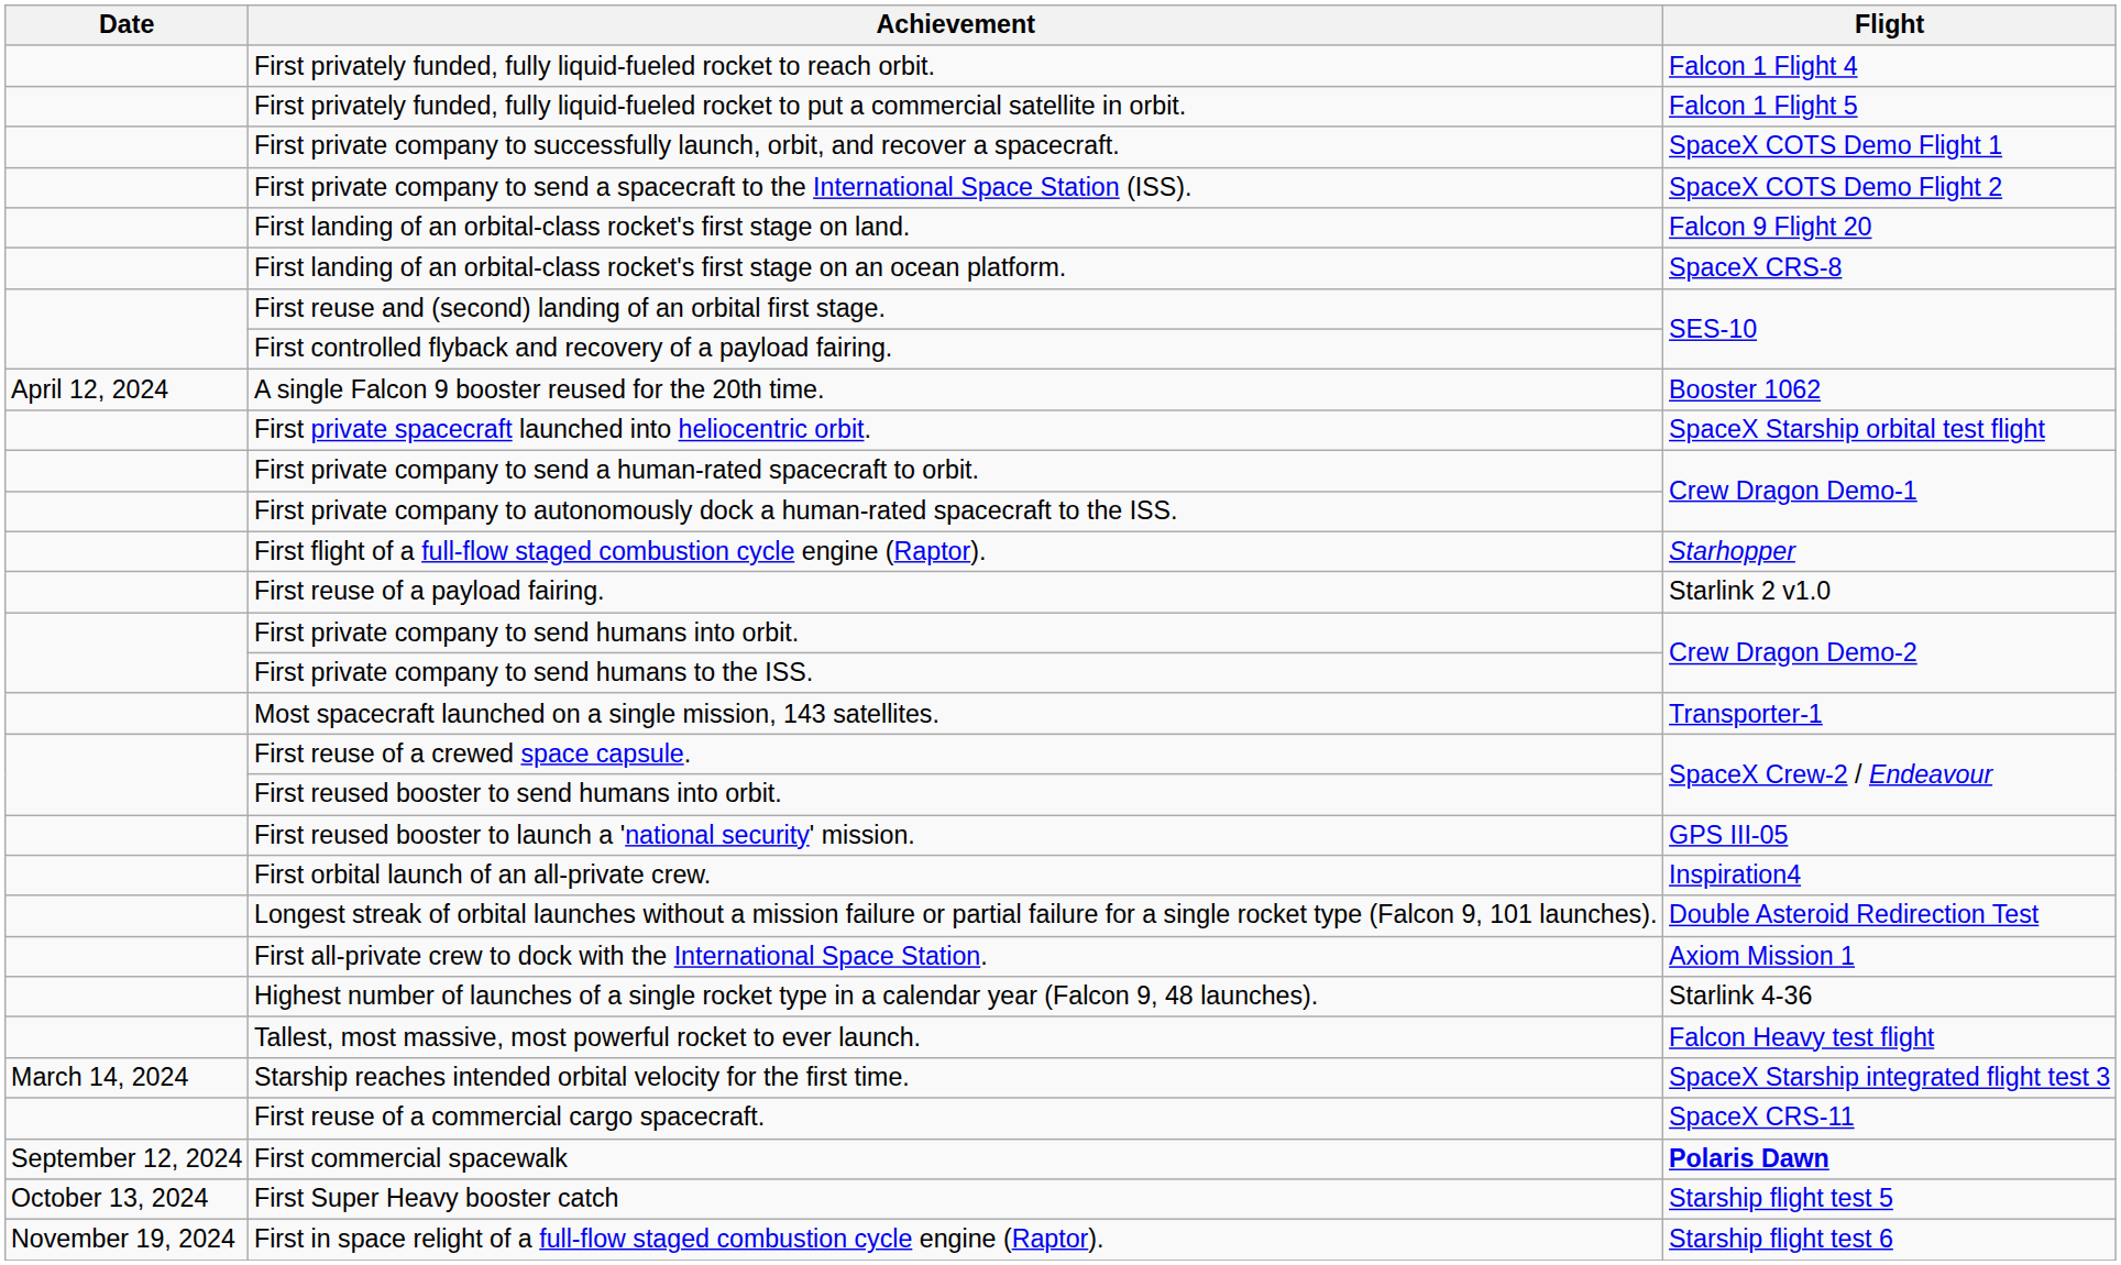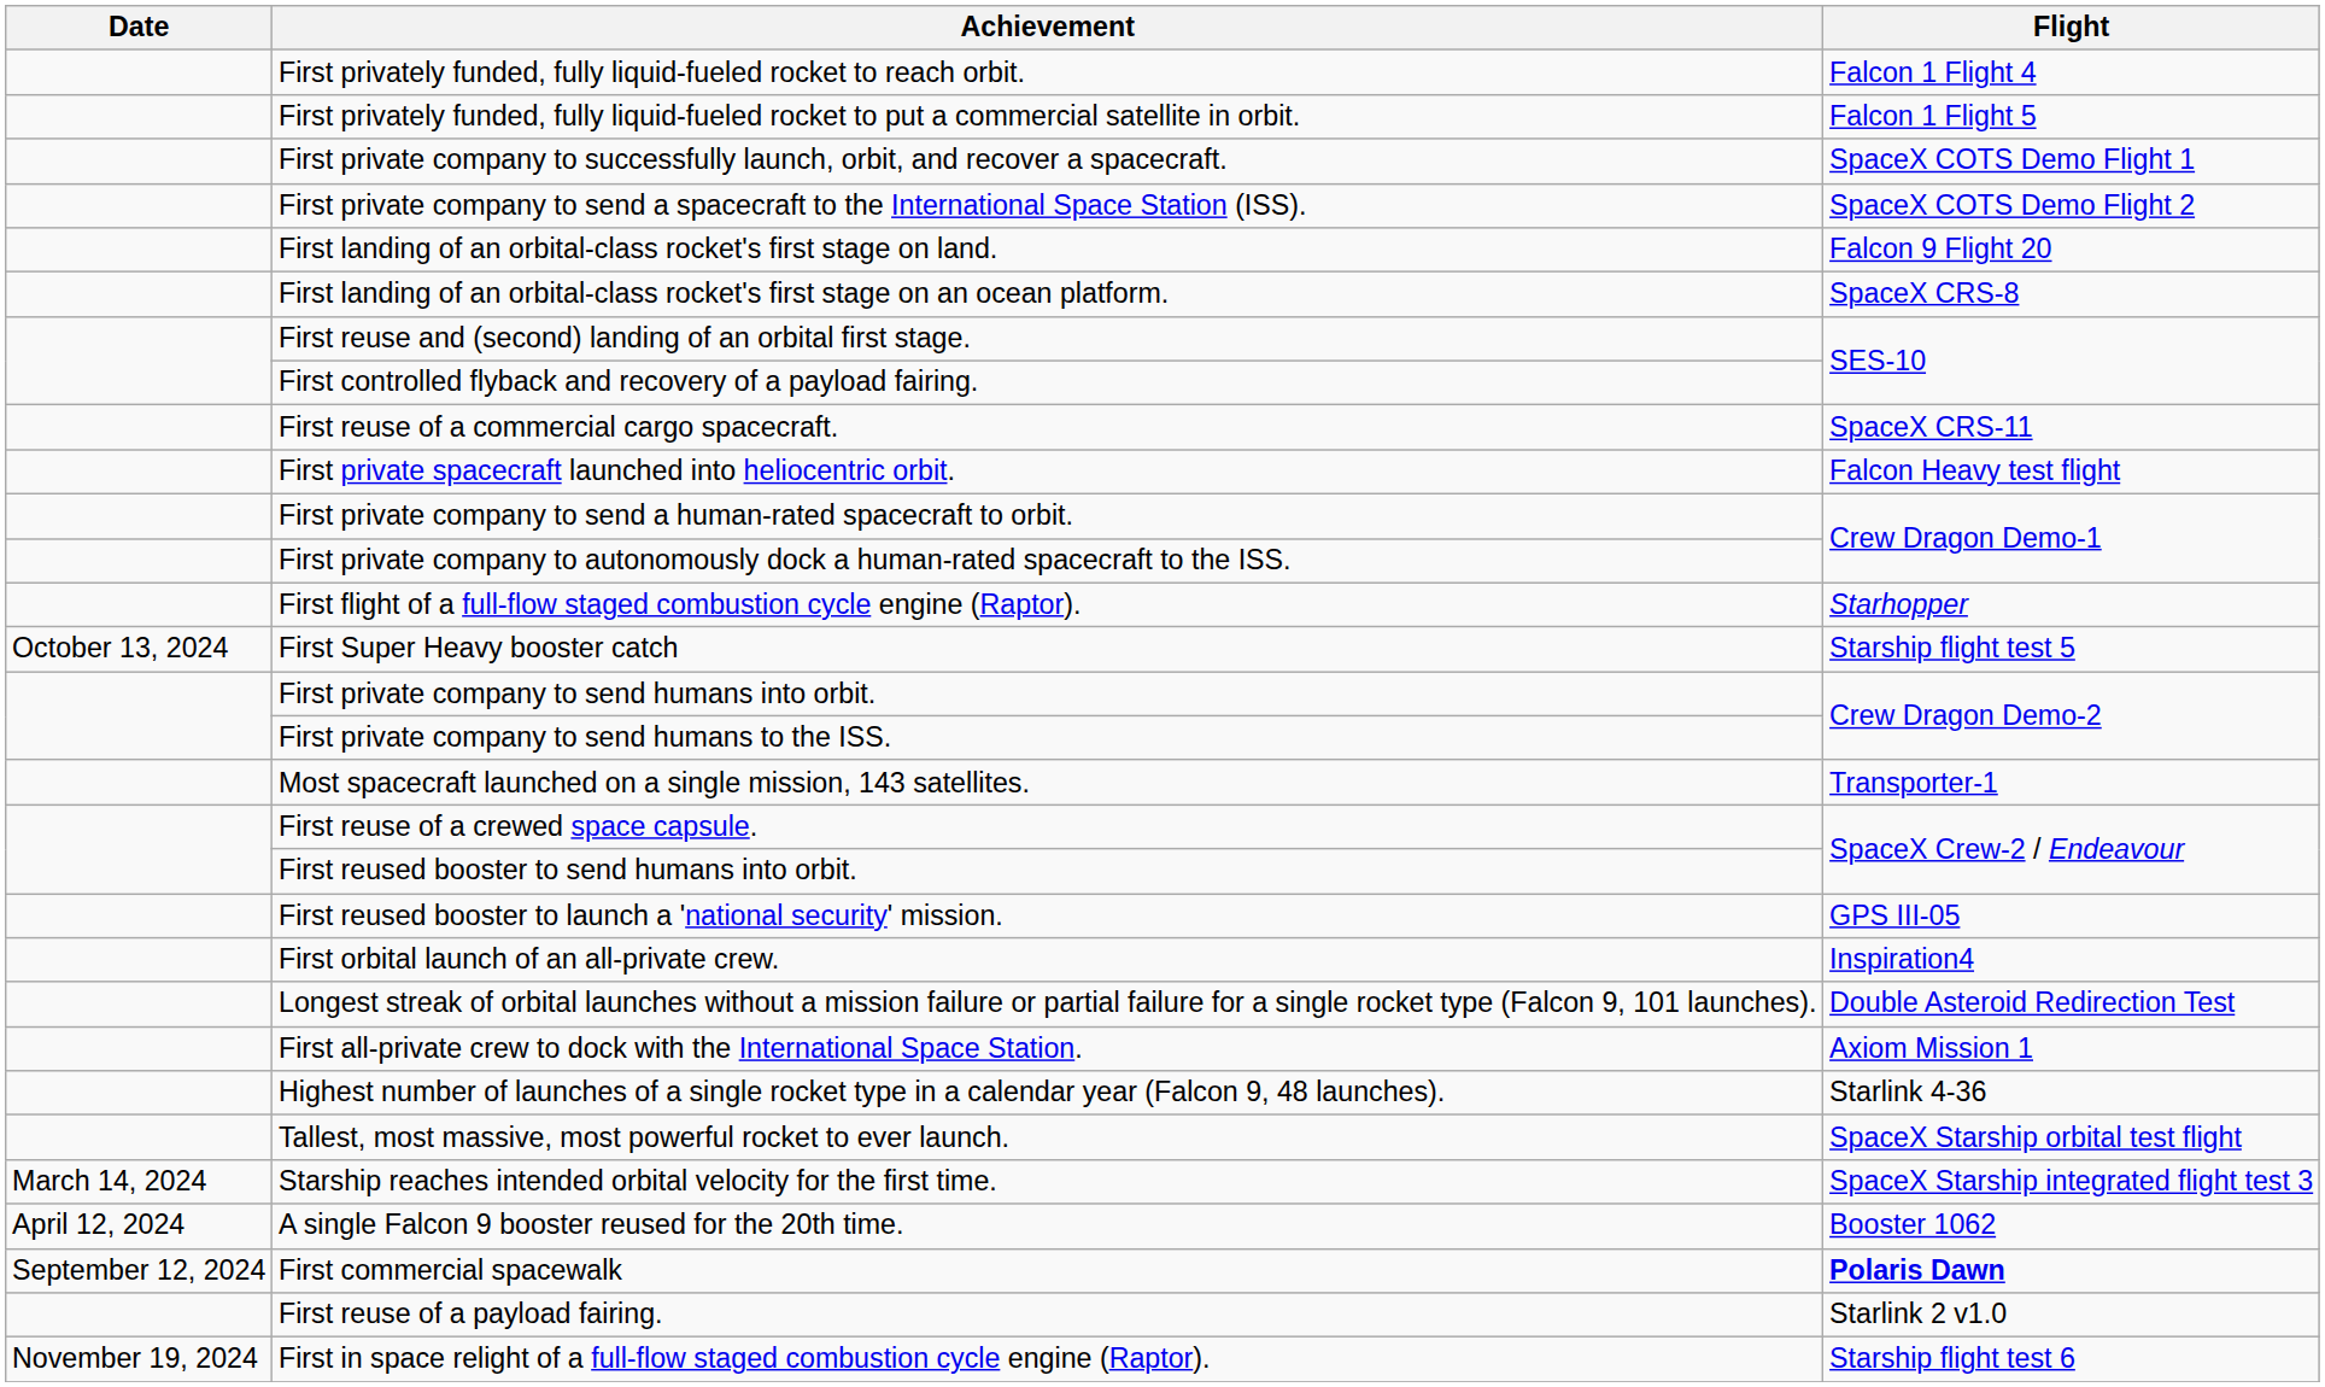rows swapped: First reuse of a commercial cargo spacecraft. <-> A single Falcon 9 booster reused for the 20th time.
First private spacecraft launched into heliocentric orbit. | Flight: SpaceX Starship orbital test flight -> Falcon Heavy test flight
rows swapped: First reuse of a payload fairing. <-> First Super Heavy booster catch
Tallest, most massive, most powerful rocket to ever launch. | Flight: Falcon Heavy test flight -> SpaceX Starship orbital test flight
